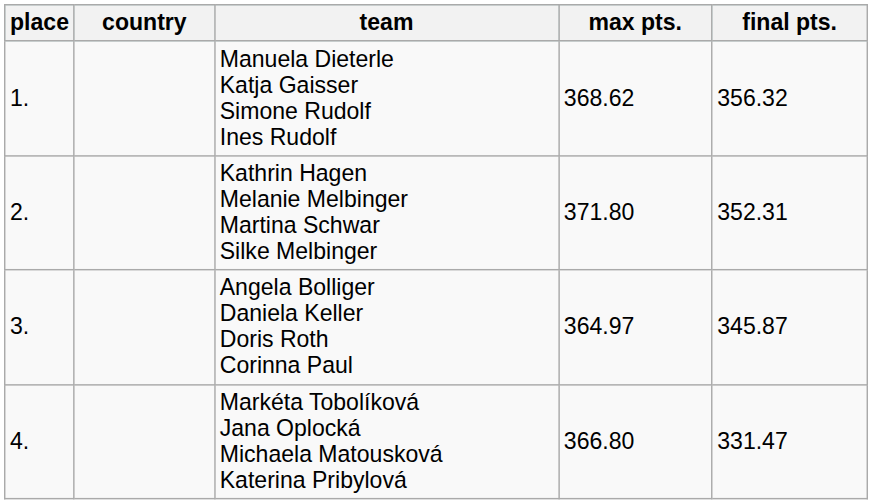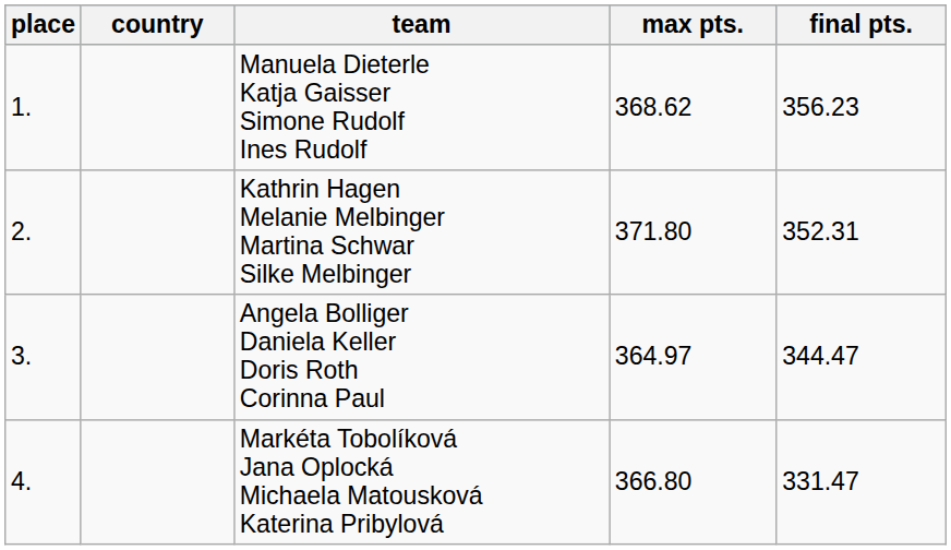Manuela Dieterle Katja Gaisser Simone Rudolf Ines Rudolf | final pts.: 356.32 -> 356.23
Angela Bolliger Daniela Keller Doris Roth Corinna Paul | final pts.: 345.87 -> 344.47
